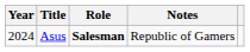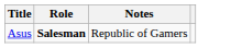- column: Year | 2024
